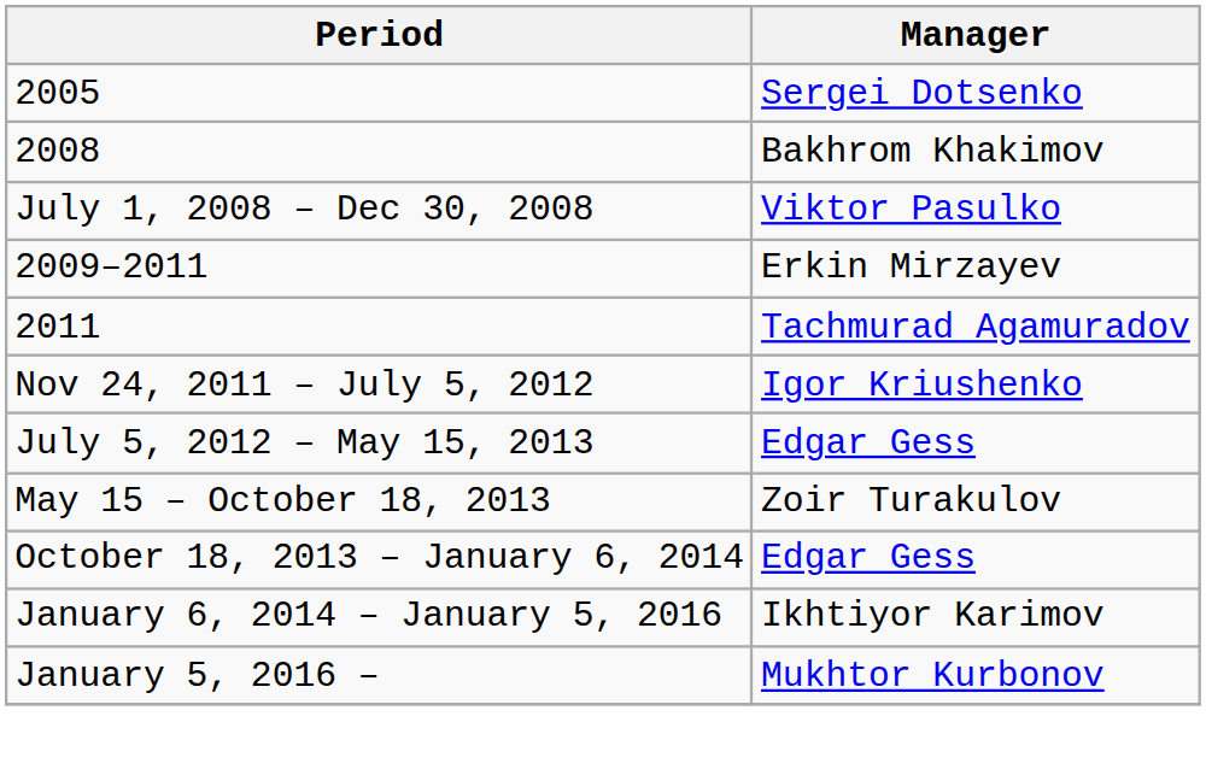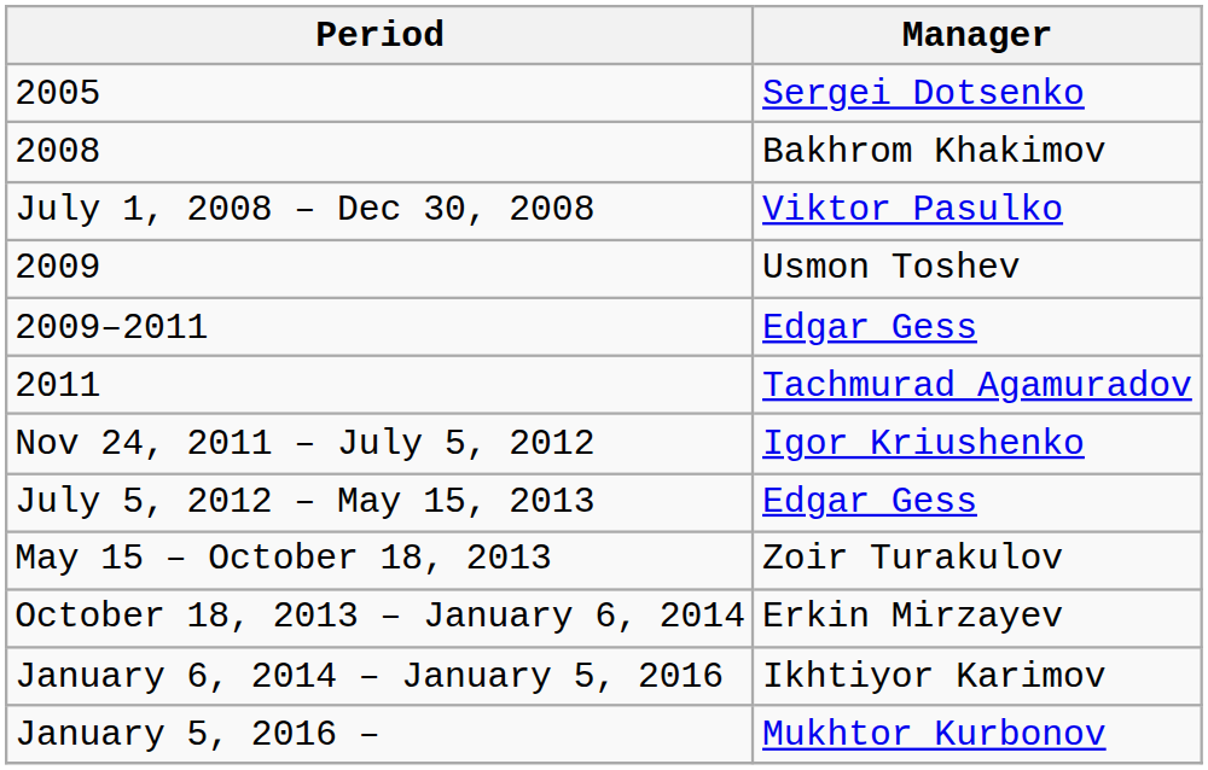+ row: 2009 | Usmon Toshev
2009–2011 | Manager: Erkin Mirzayev -> Edgar Gess
October 18, 2013 – January 6, 2014 | Manager: Edgar Gess -> Erkin Mirzayev
